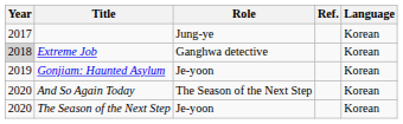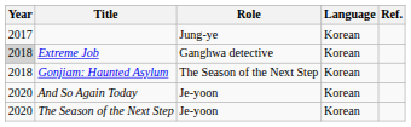columns swapped: Language <-> Ref.
Gonjiam: Haunted Asylum | Year: 2019 -> 2018
Gonjiam: Haunted Asylum | Role: Je-yoon -> The Season of the Next Step
And So Again Today | Role: The Season of the Next Step -> Je-yoon
